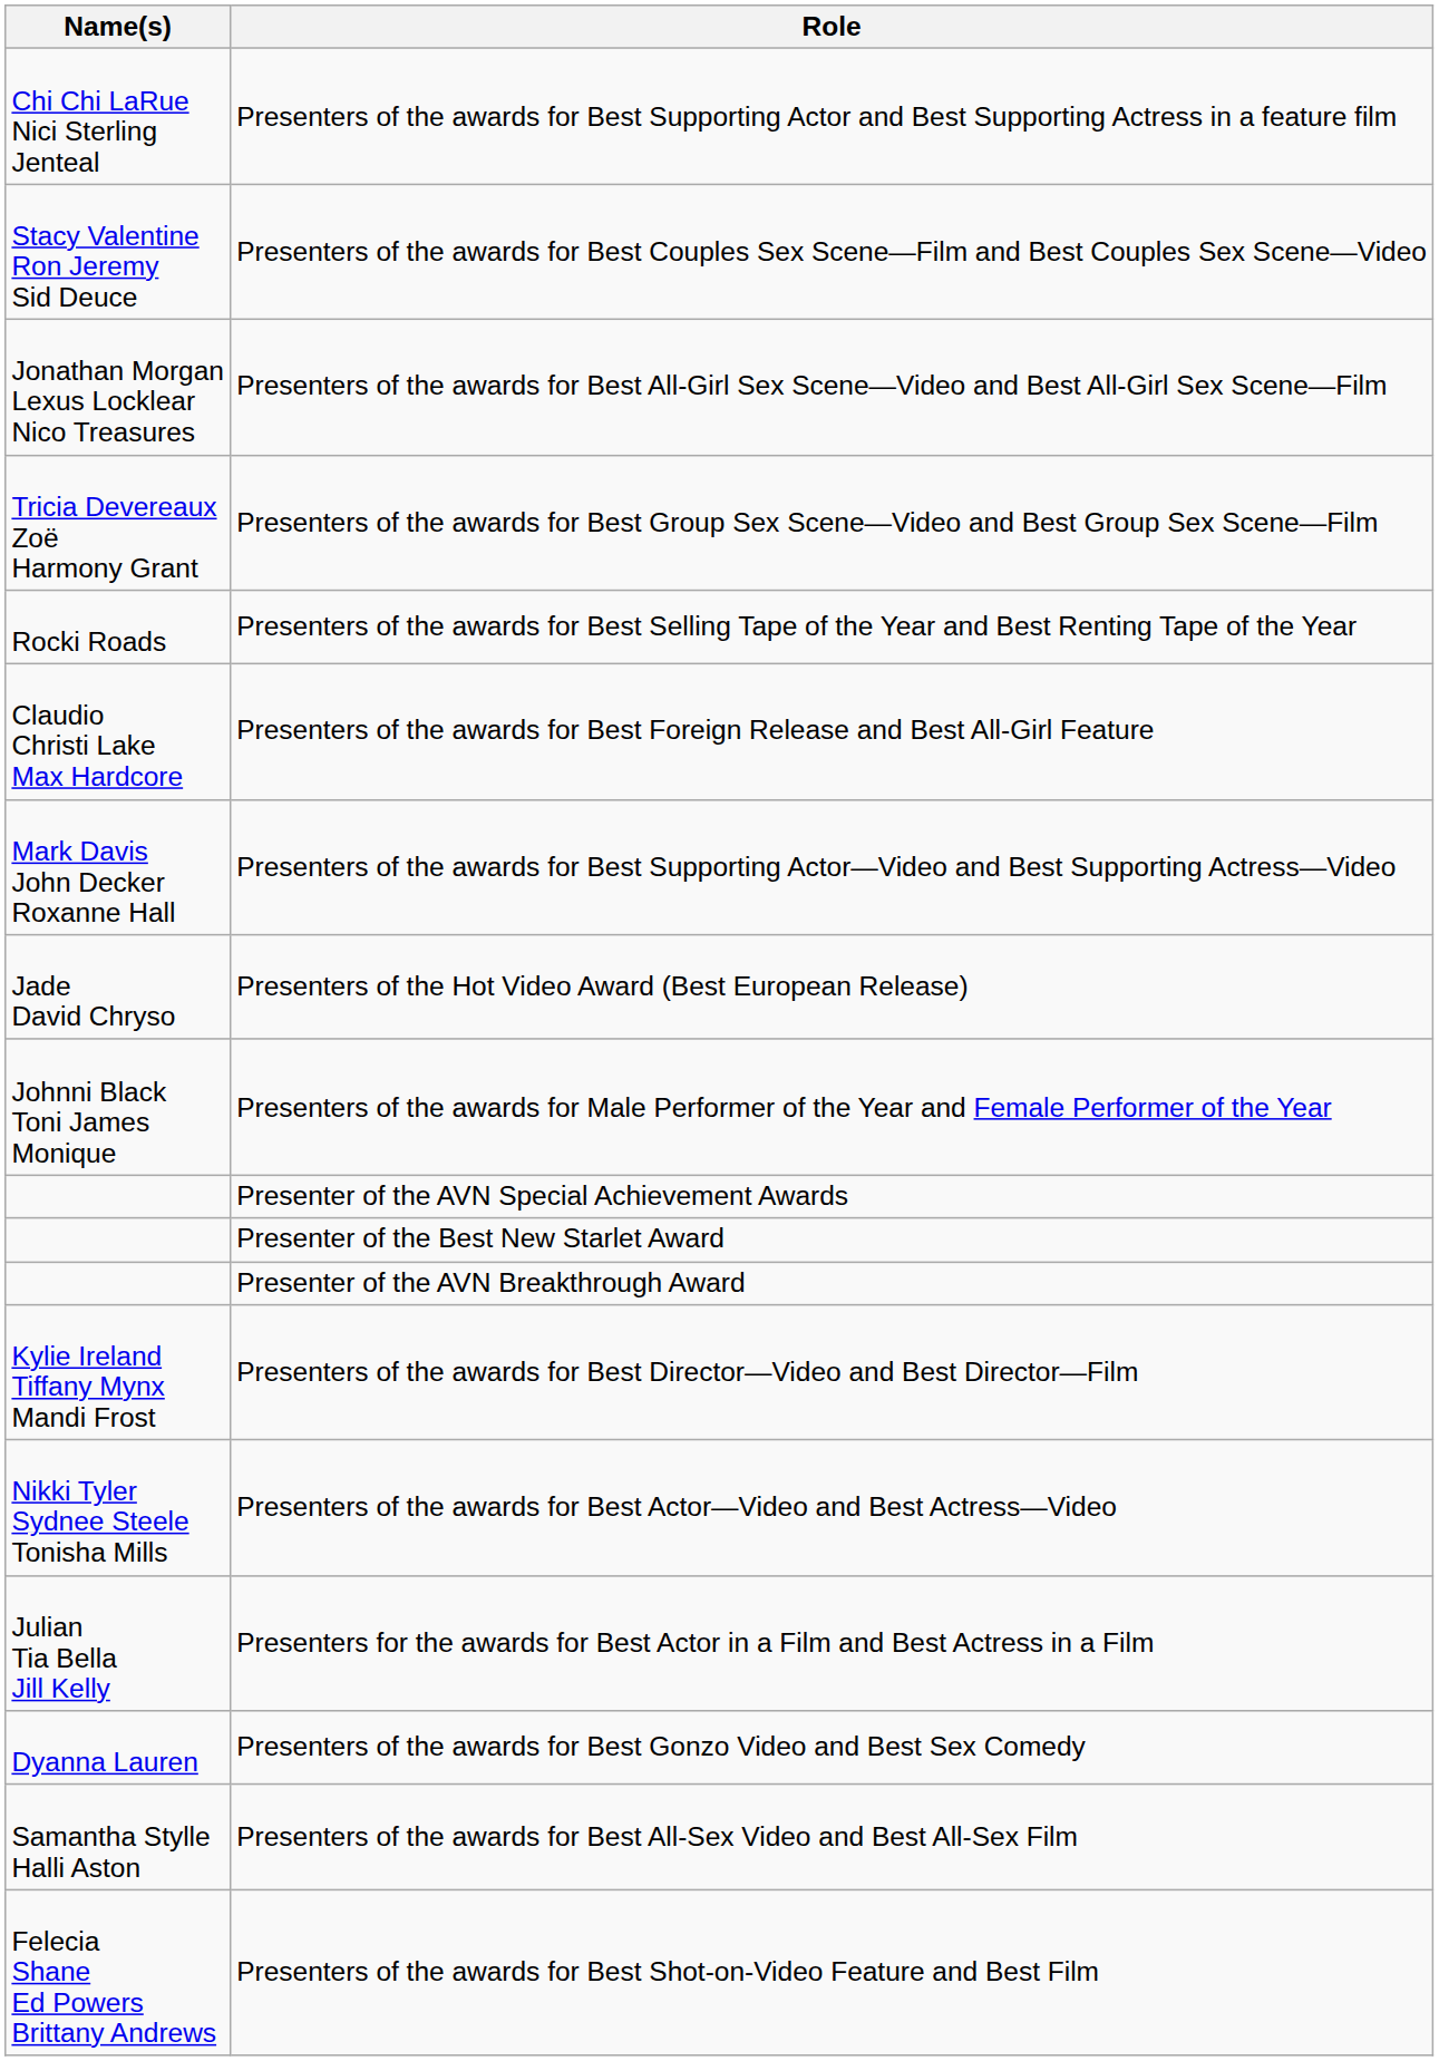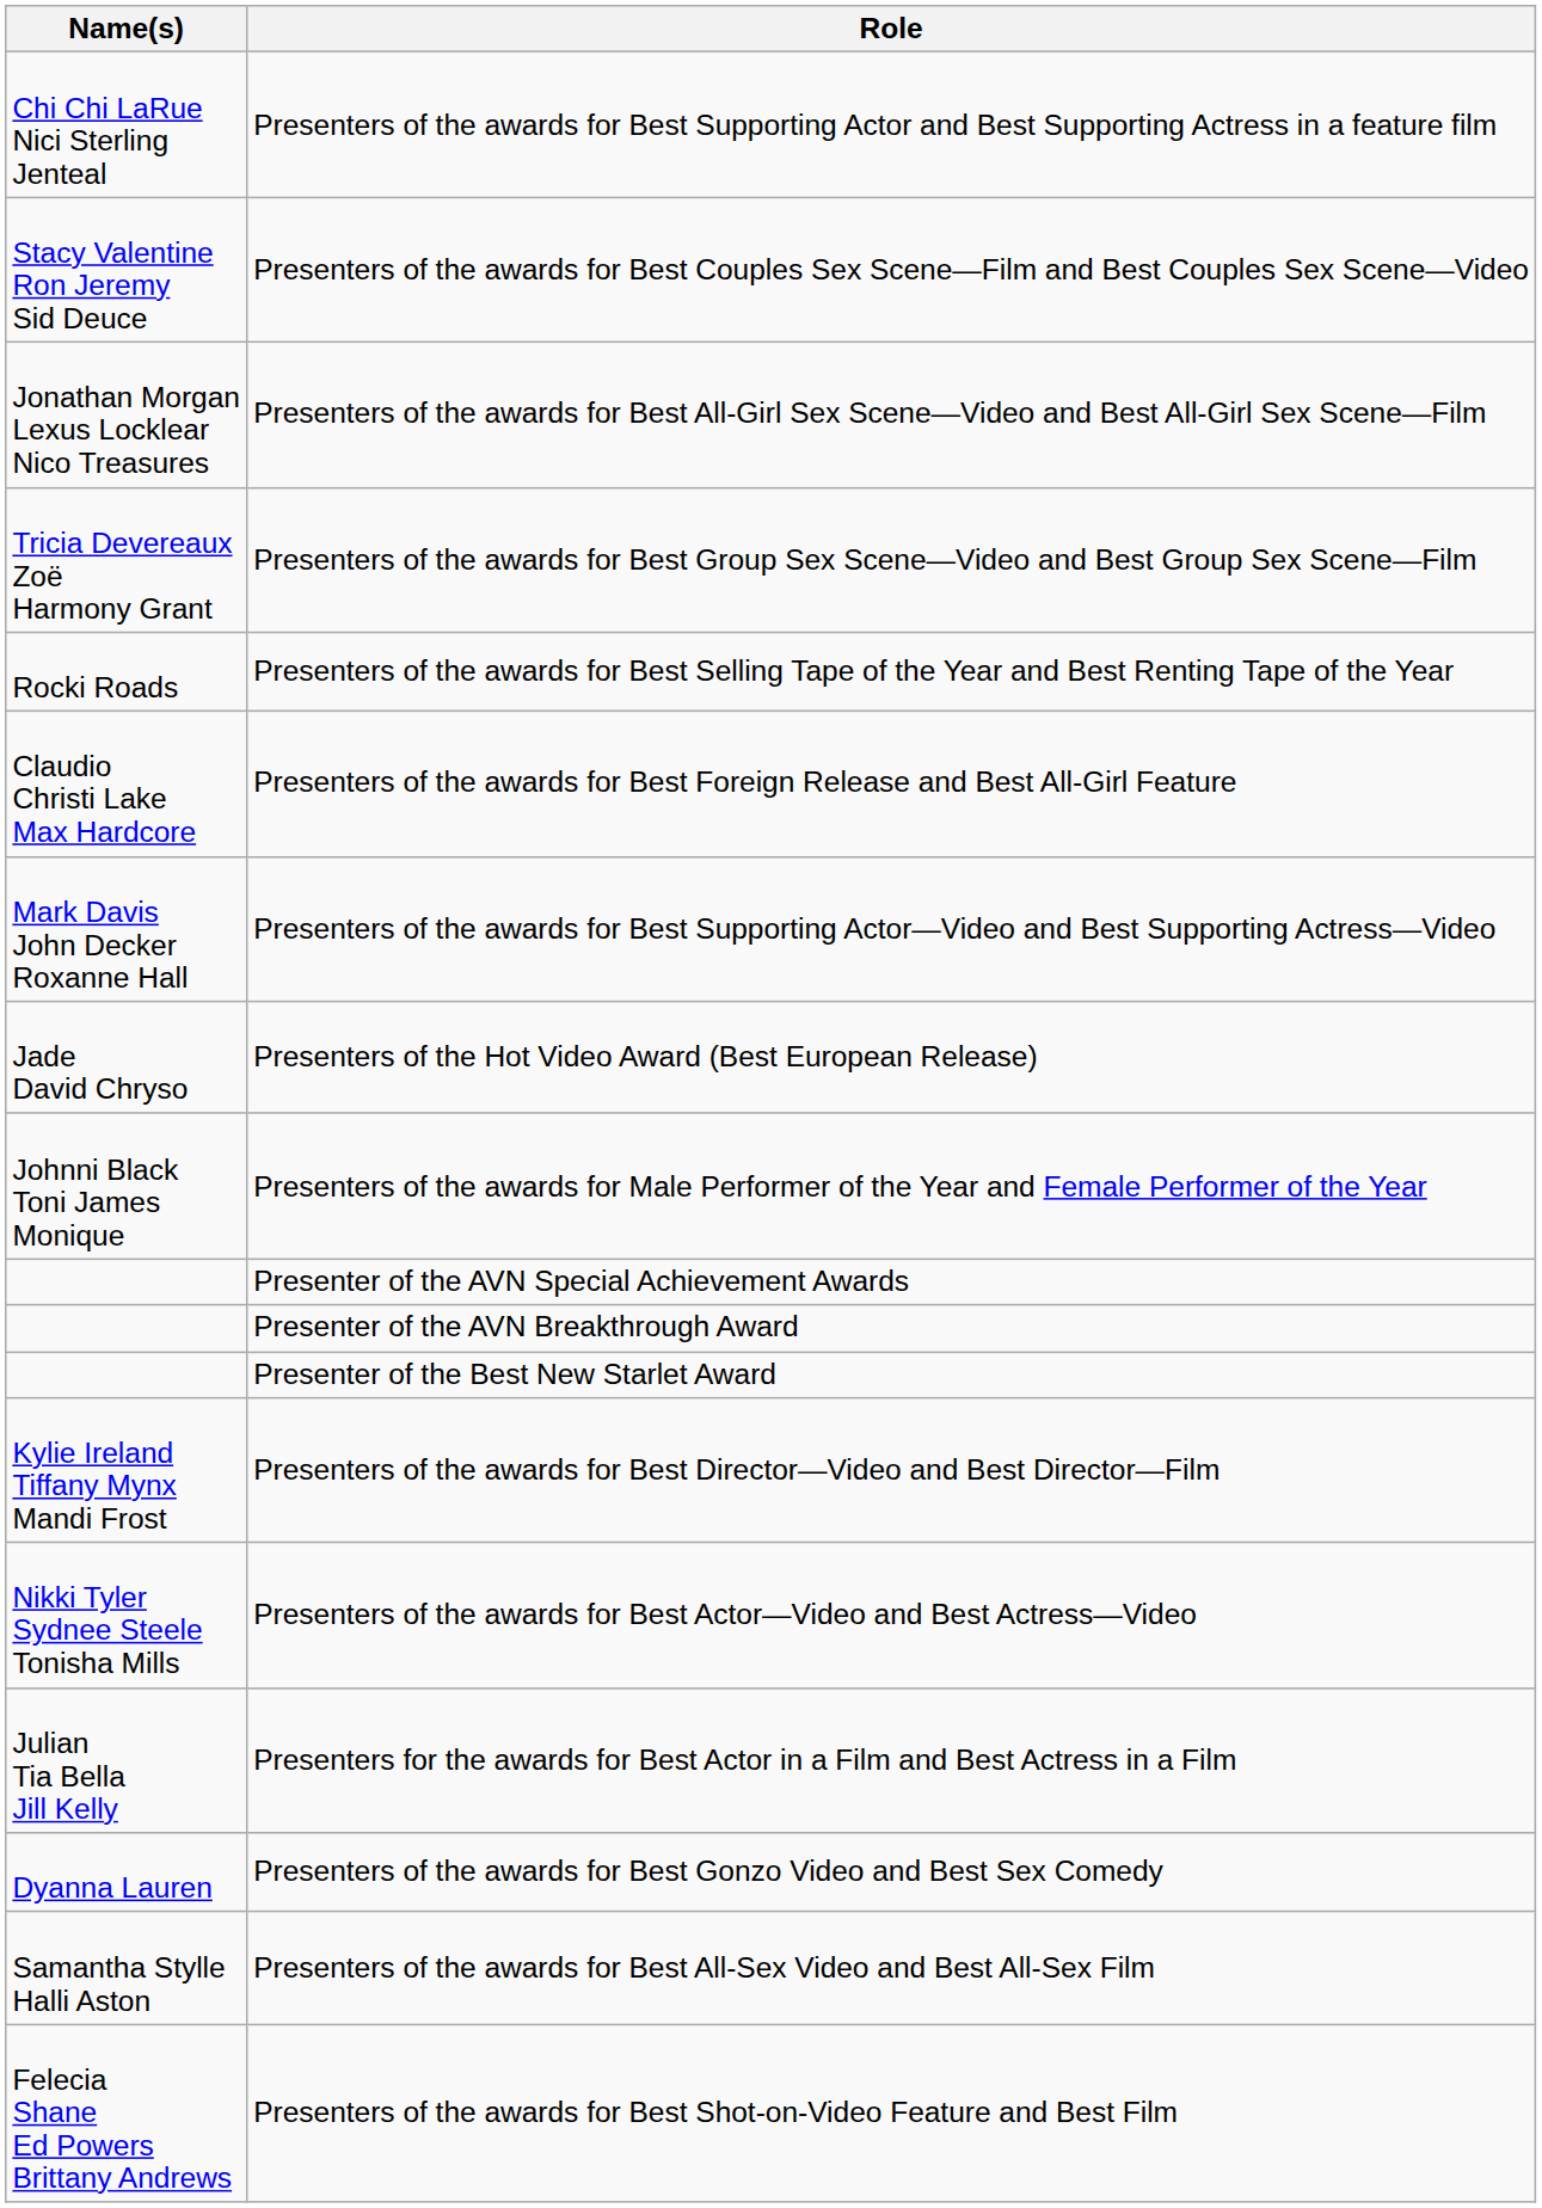rows swapped: Presenter of the AVN Breakthrough Award <-> Presenter of the Best New Starlet Award
